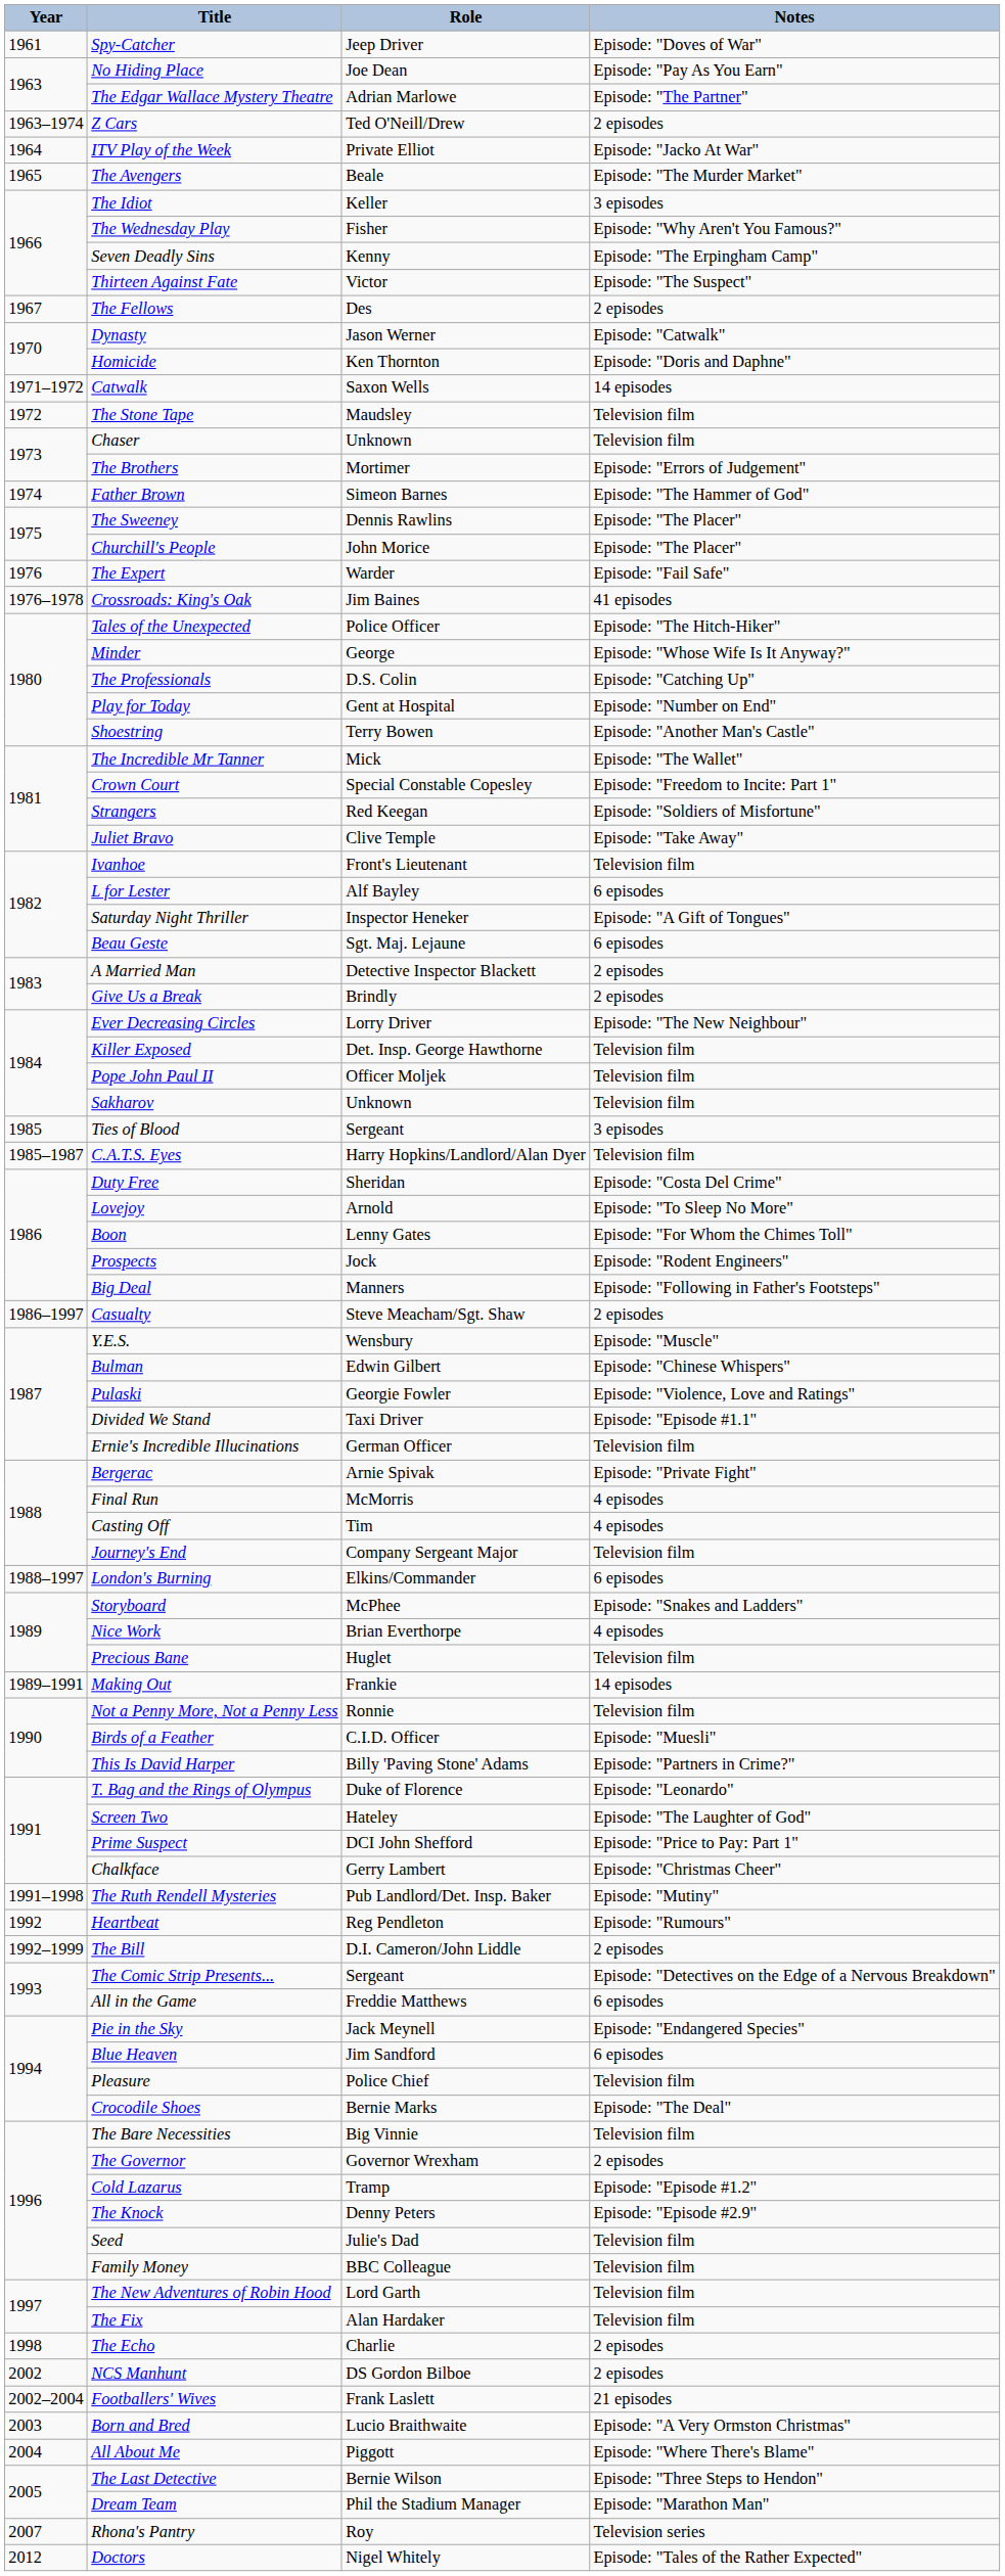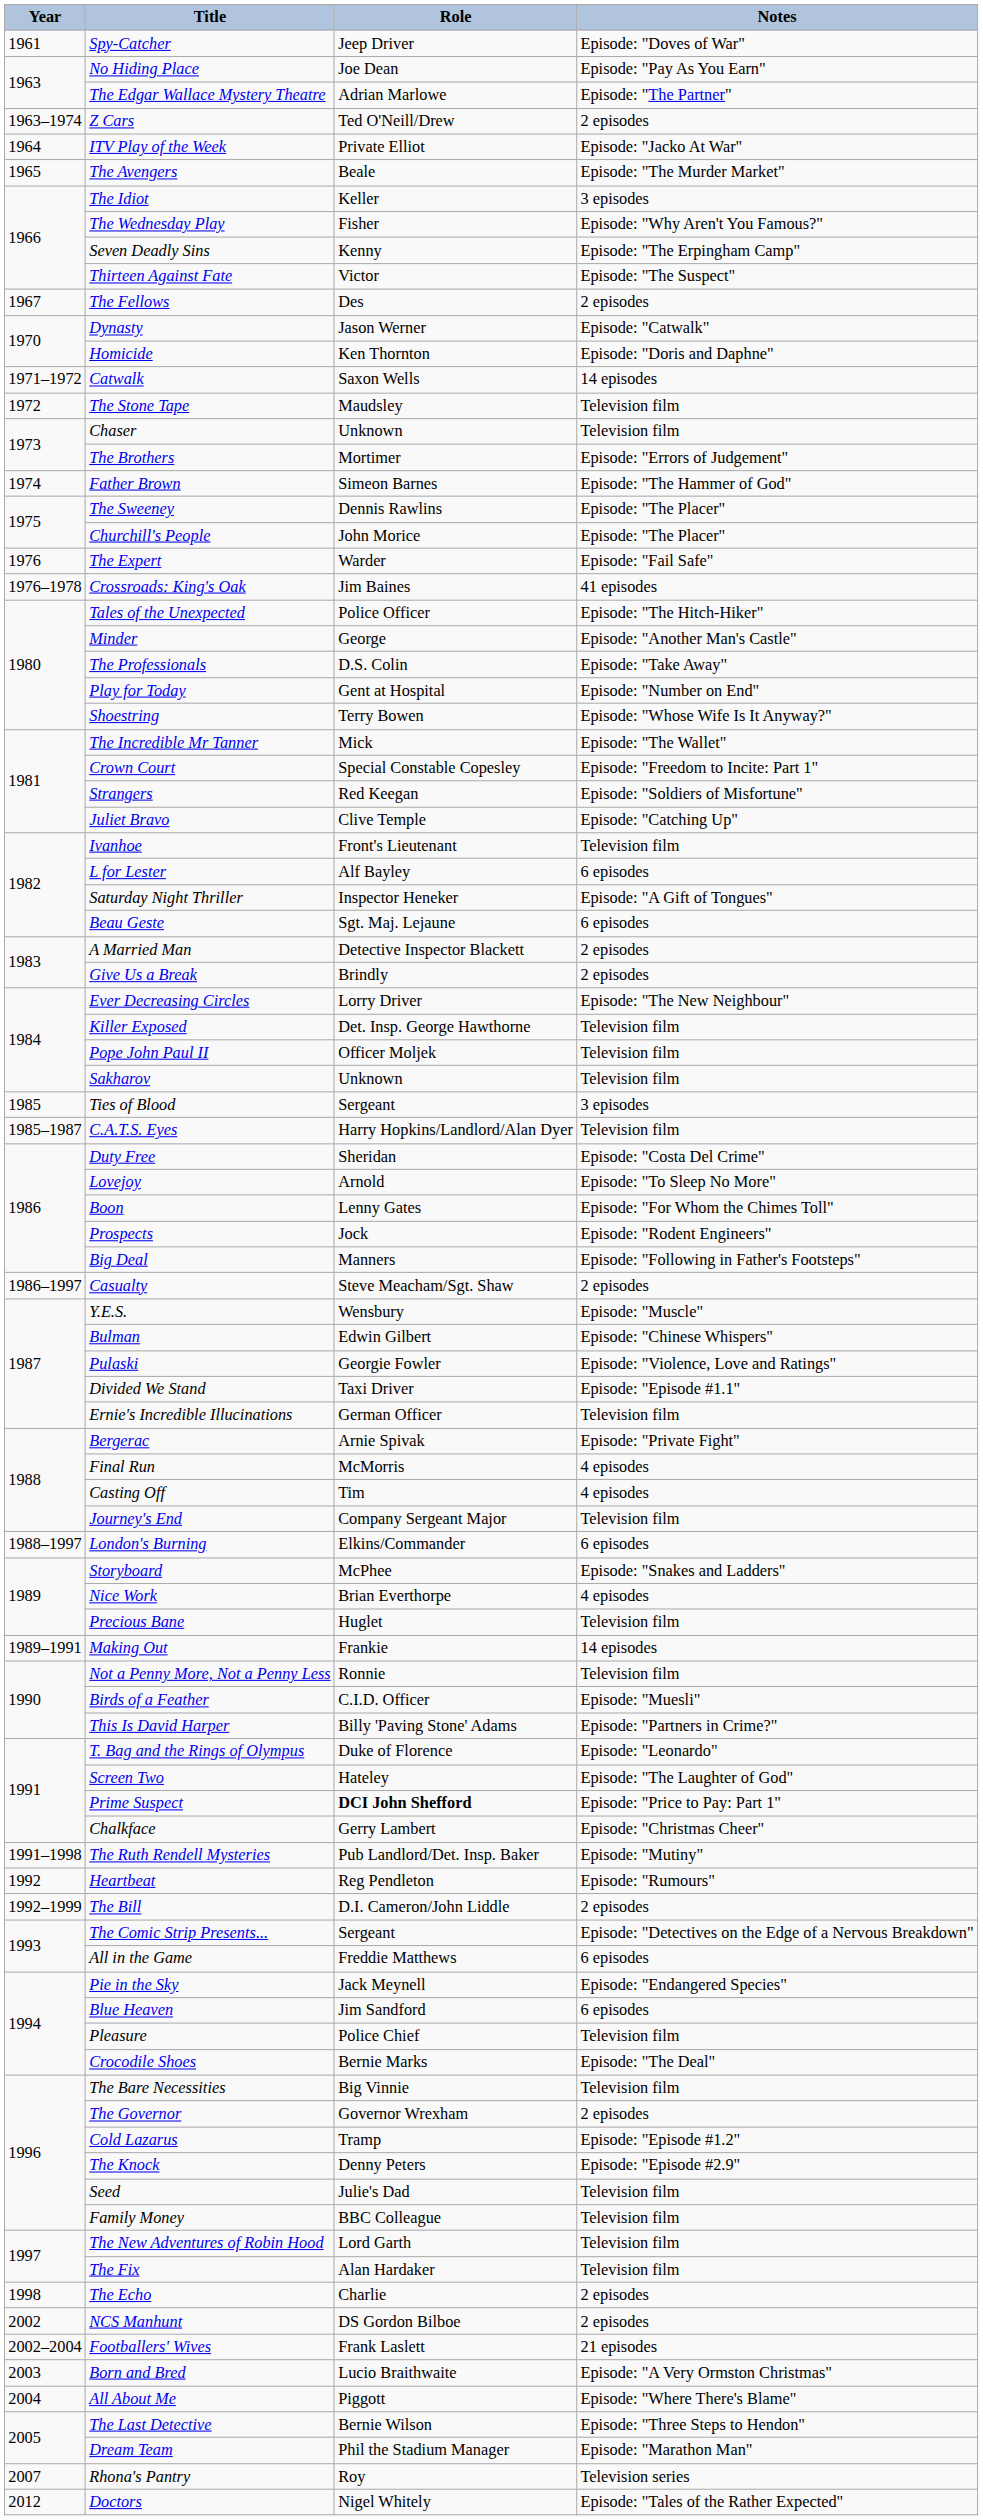Minder | Notes: Episode: "Whose Wife Is It Anyway?" -> Episode: "Another Man's Castle"
The Professionals | Notes: Episode: "Catching Up" -> Episode: "Take Away"
Shoestring | Notes: Episode: "Another Man's Castle" -> Episode: "Whose Wife Is It Anyway?"
Juliet Bravo | Notes: Episode: "Take Away" -> Episode: "Catching Up"
Prime Suspect | Role: normal -> bold
